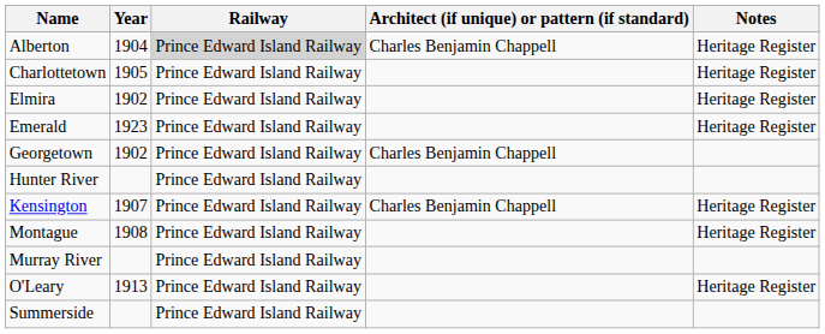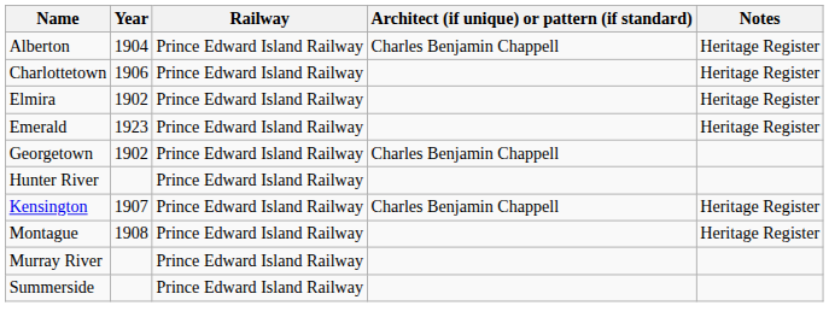Alberton | Railway: lightgrey background -> no background
Charlottetown | Year: 1905 -> 1906
- row: O'Leary | 1913 | Prince Edward Island Railway | Heritage Register
